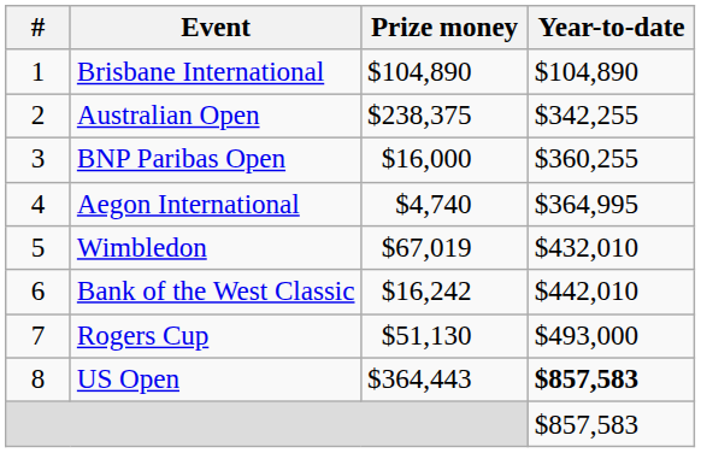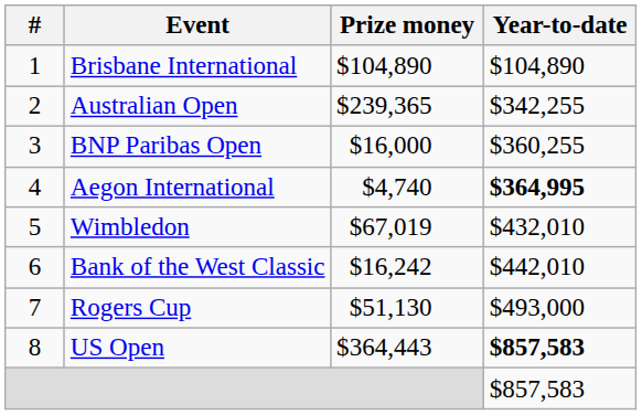Australian Open | Prize money: $238,375 -> $239,365
Aegon International | Year-to-date: normal -> bold
